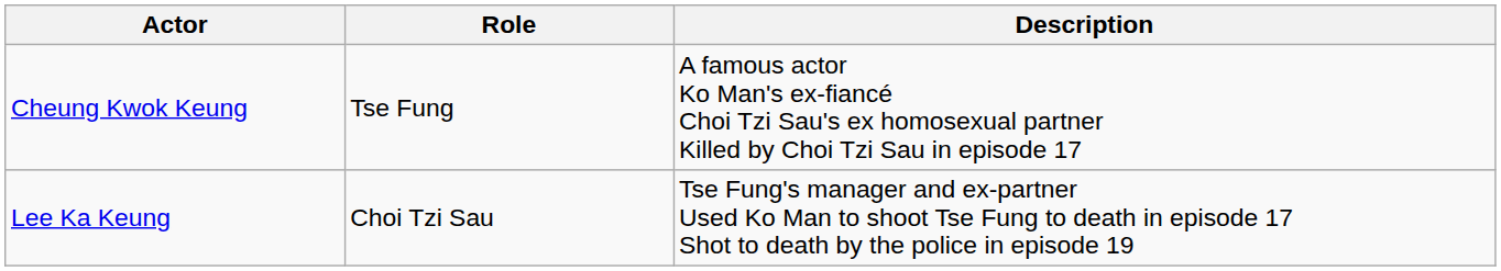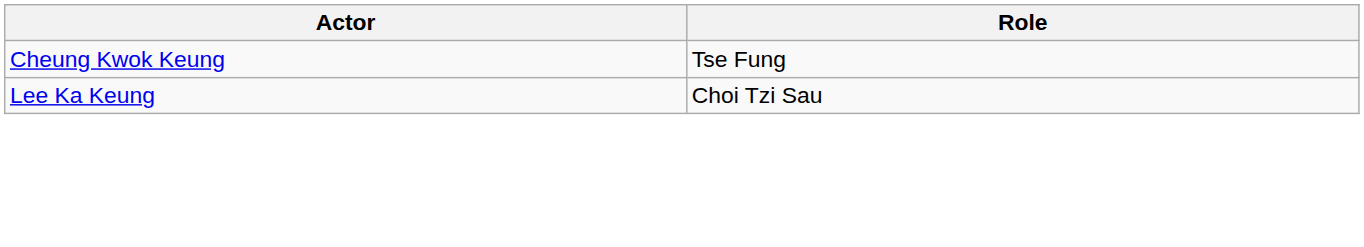- column: Description | A famous actor Ko Man's ex-fiancé Choi Tzi Sau's ex homosexual partner Killed by Choi Tzi Sau in episode 17 | Tse Fung's manager and ex-partner Used Ko Man to shoot Tse Fung to death in episode 17 Shot to death by the police in episode 19
